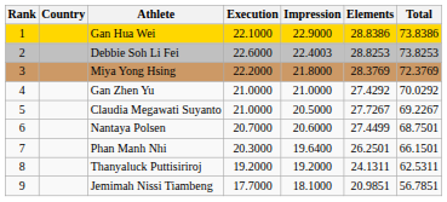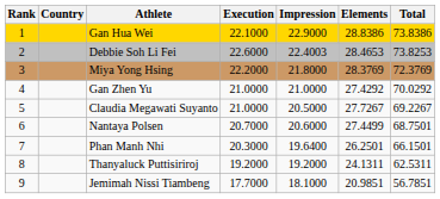Debbie Soh Li Fei | Elements: 28.8253 -> 28.4653
